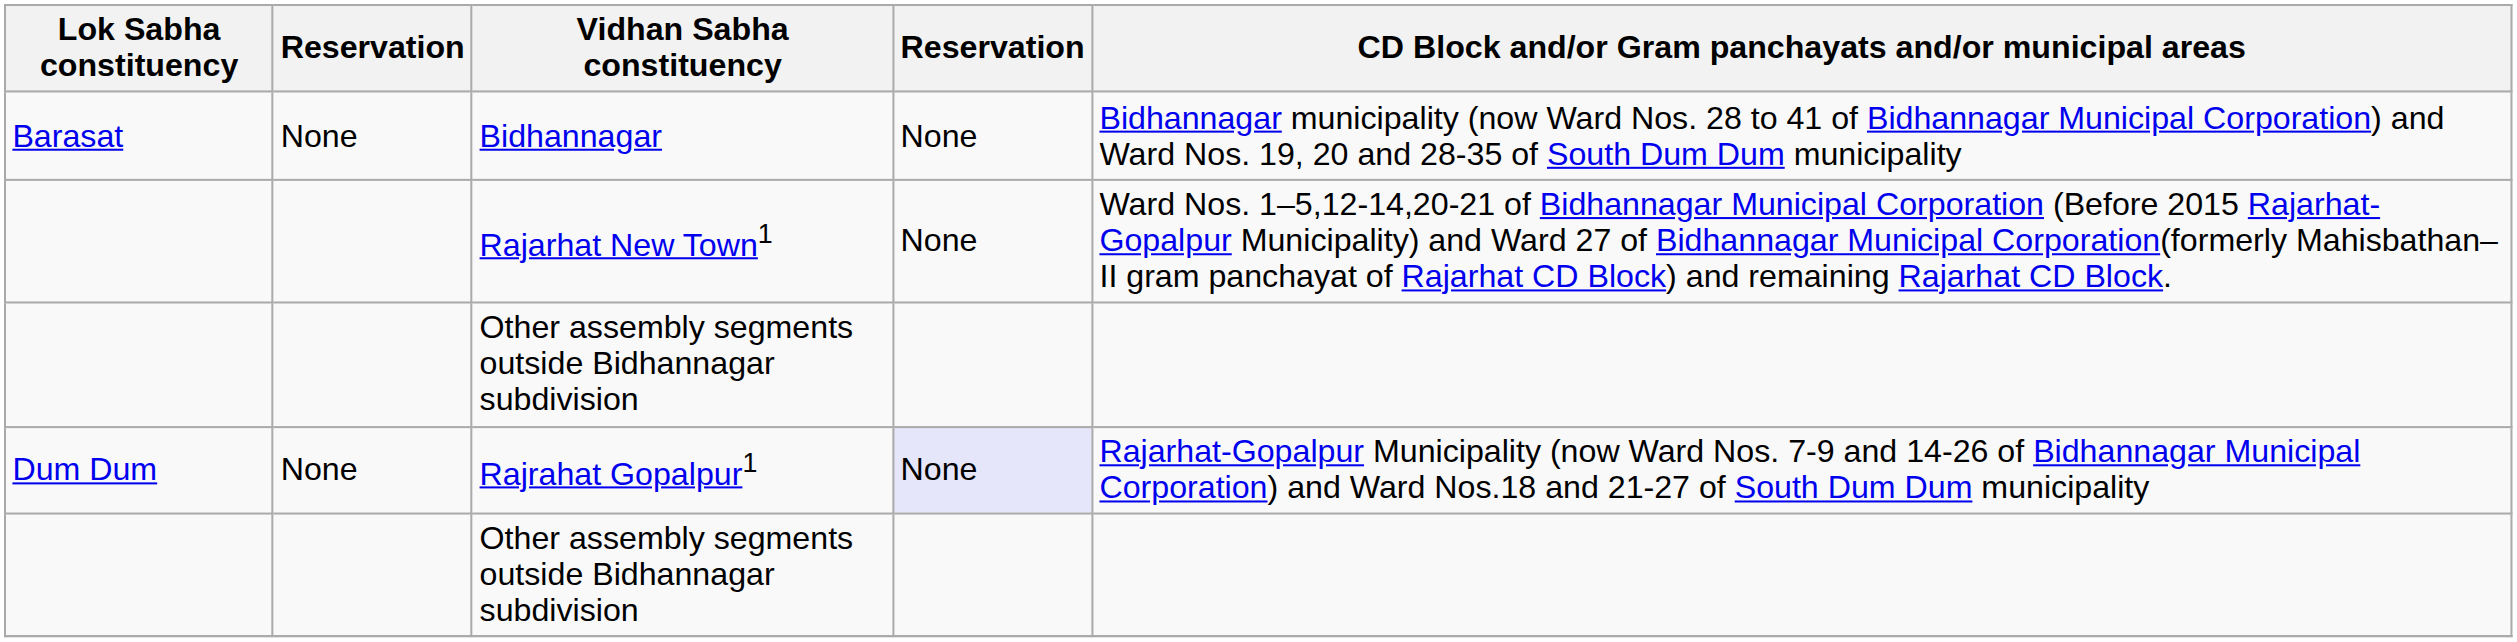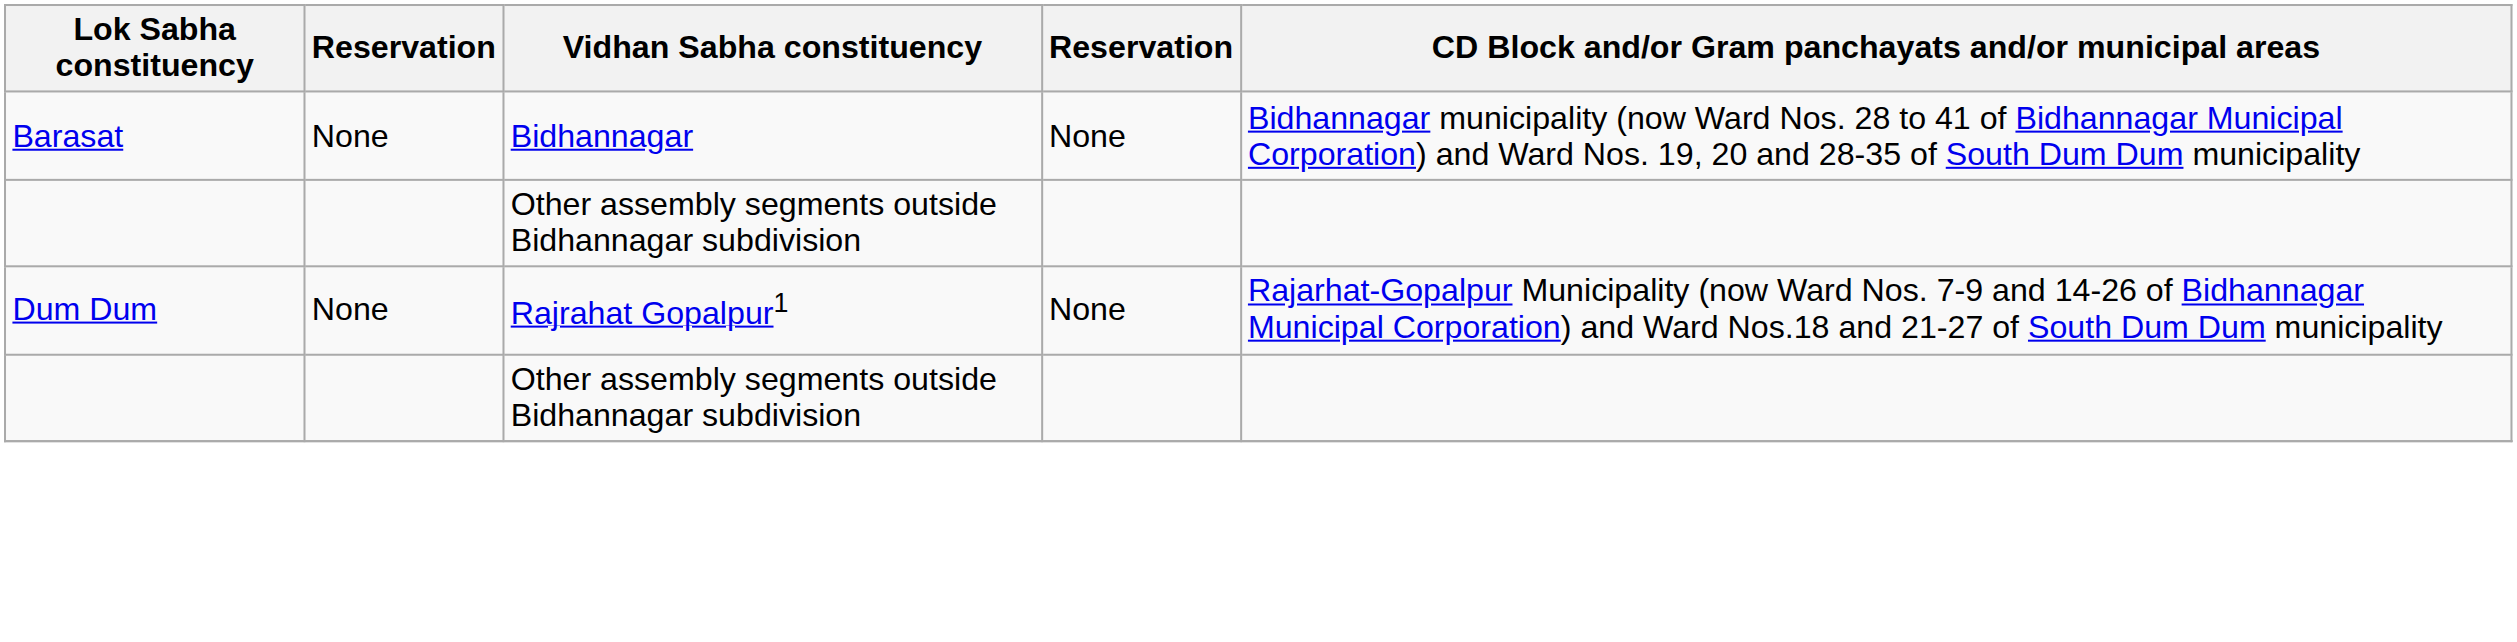- row: Rajarhat New Town1 | None | Ward Nos. 1–5,12-14,20-21 of Bidhannagar Municipal Corporation (Before 2015 Rajarhat-Gopalpur Municipality) and Ward 27 of Bidhannagar Municipal Corporation(formerly Mahisbathan–II gram panchayat of Rajarhat CD Block) and remaining Rajarhat CD Block.
Rajrahat Gopalpur1 | column 4: lavender background -> no background
